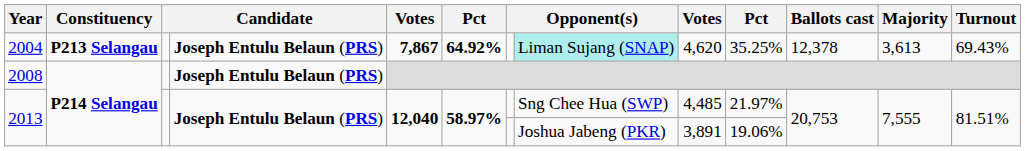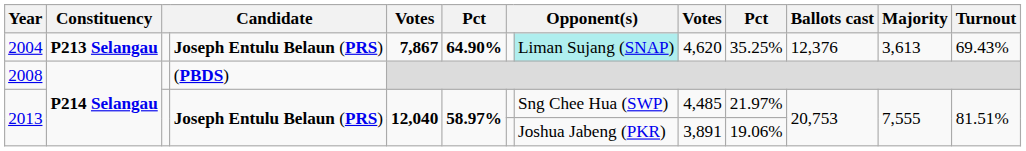2004 | column 6: 64.92% -> 64.90%
2004 | Ballots cast: 12,378 -> 12,376
2008 | column 4: Joseph Entulu Belaun (PRS) -> (PBDS)
